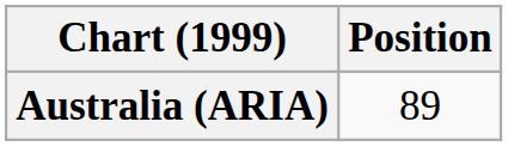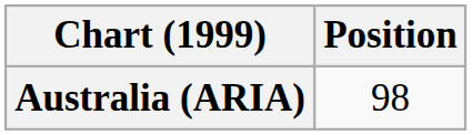Australia (ARIA) | Position: 89 -> 98
